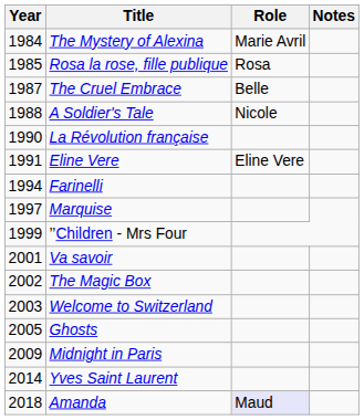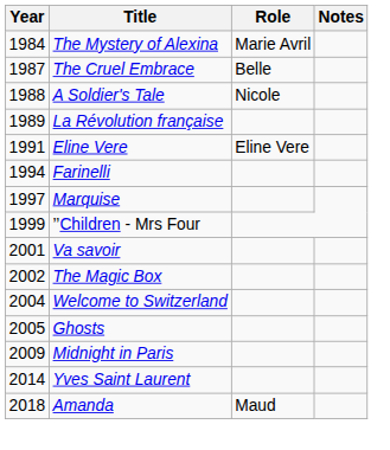- row: 1985 | Rosa la rose, fille publique | Rosa
La Révolution française | Year: 1990 -> 1989
Welcome to Switzerland | Year: 2003 -> 2004
Amanda | Role: lavender background -> no background
